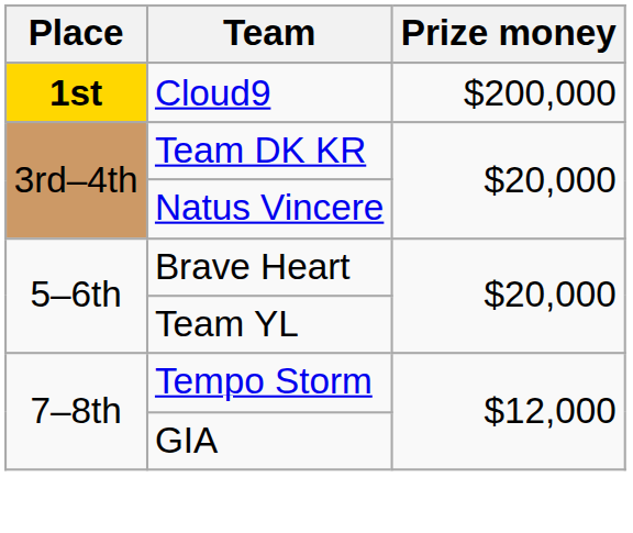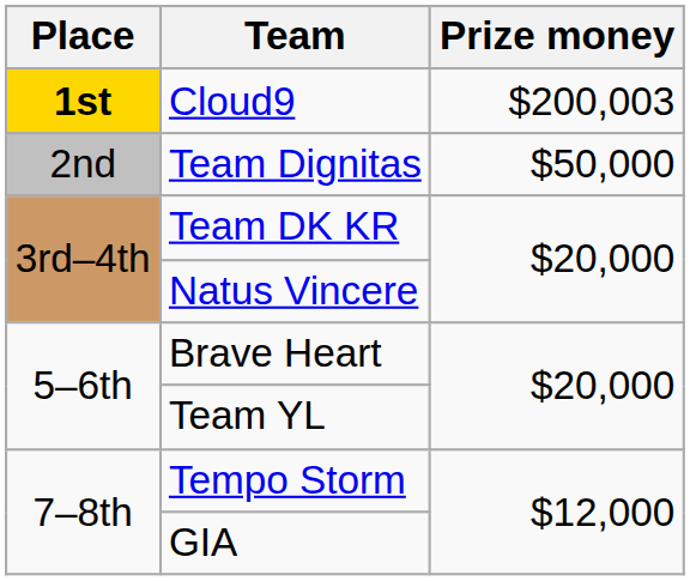Cloud9 | Prize money: $200,000 -> $200,003
+ row: 2nd | Team Dignitas | $50,000
